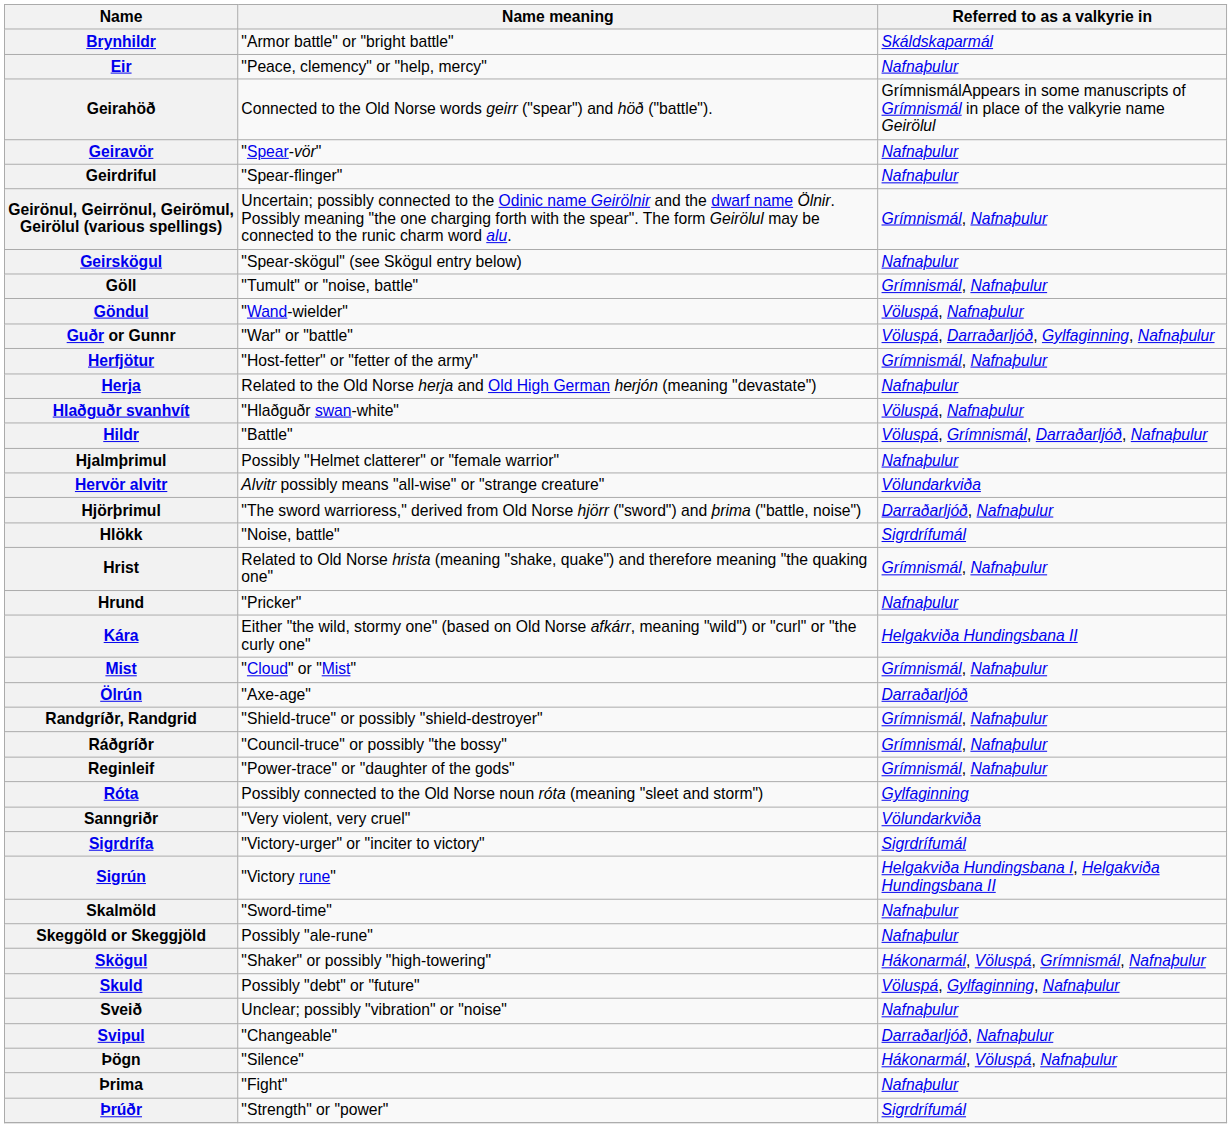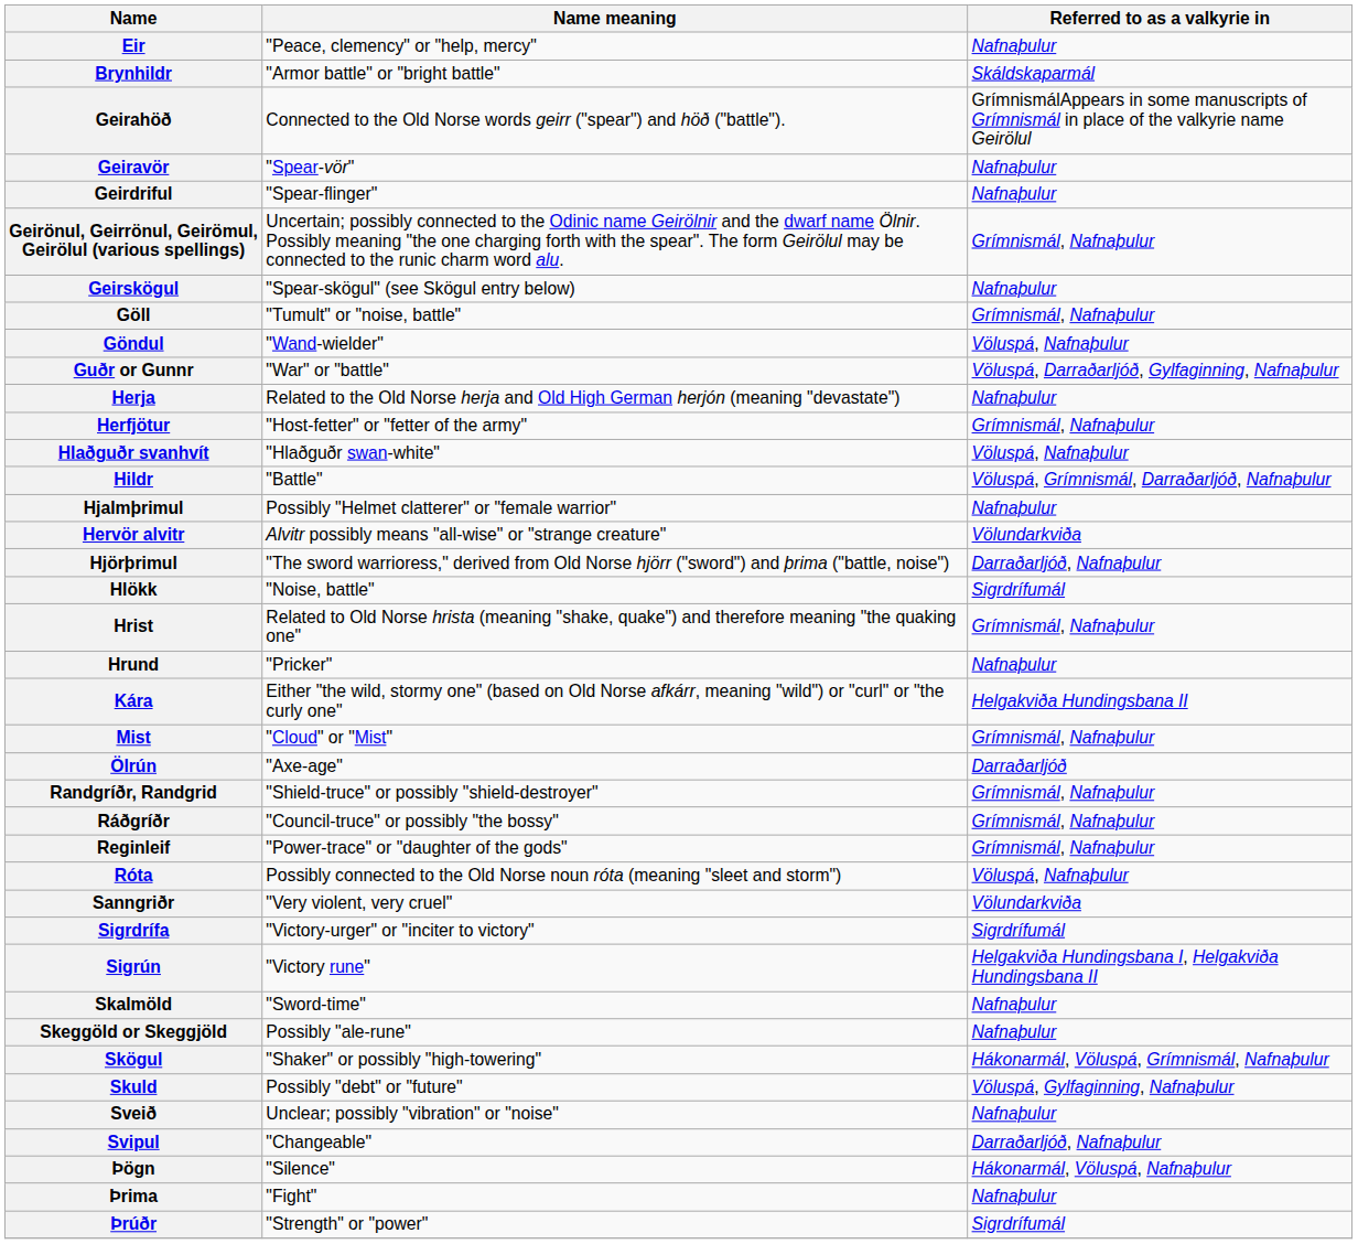rows swapped: Brynhildr <-> Eir
rows swapped: Herfjötur <-> Herja
Róta | Referred to as a valkyrie in: Gylfaginning -> Völuspá, Nafnaþulur
